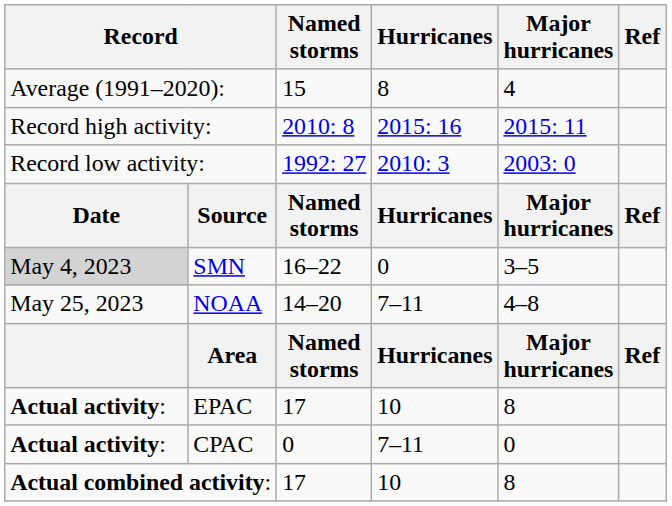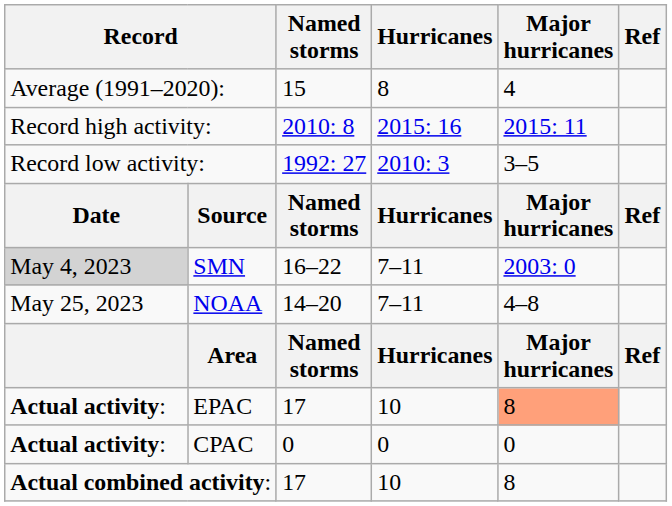Record low activity: | Major hurricanes: 2003: 0 -> 3–5
SMN | Hurricanes: 0 -> 7–11
SMN | Major hurricanes: 3–5 -> 2003: 0
EPAC | Major hurricanes: no background -> lightsalmon background
CPAC | Hurricanes: 7–11 -> 0
